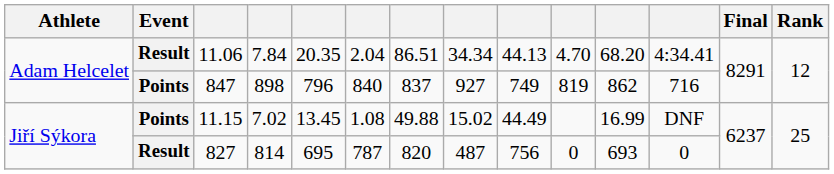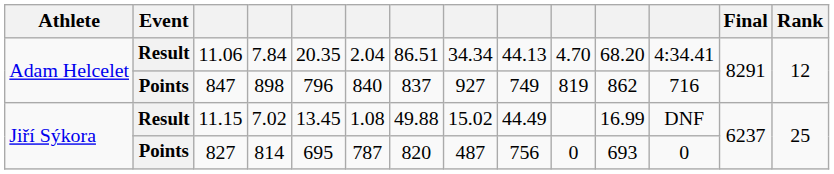11.15 | Event: Points -> Result
827 | Event: Result -> Points
